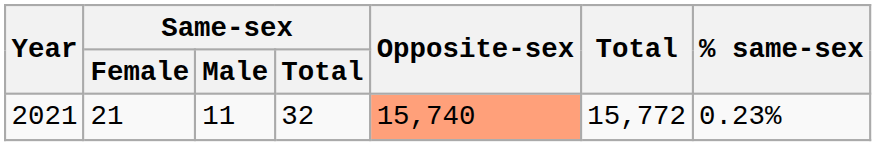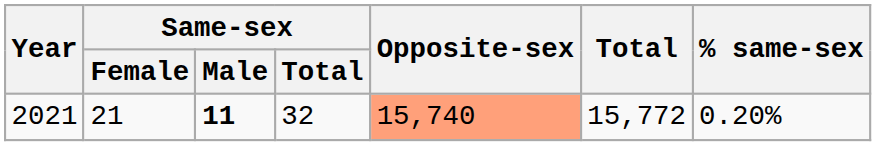2021 | Same-sex / Male: normal -> bold
2021 | % same-sex: 0.23% -> 0.20%
